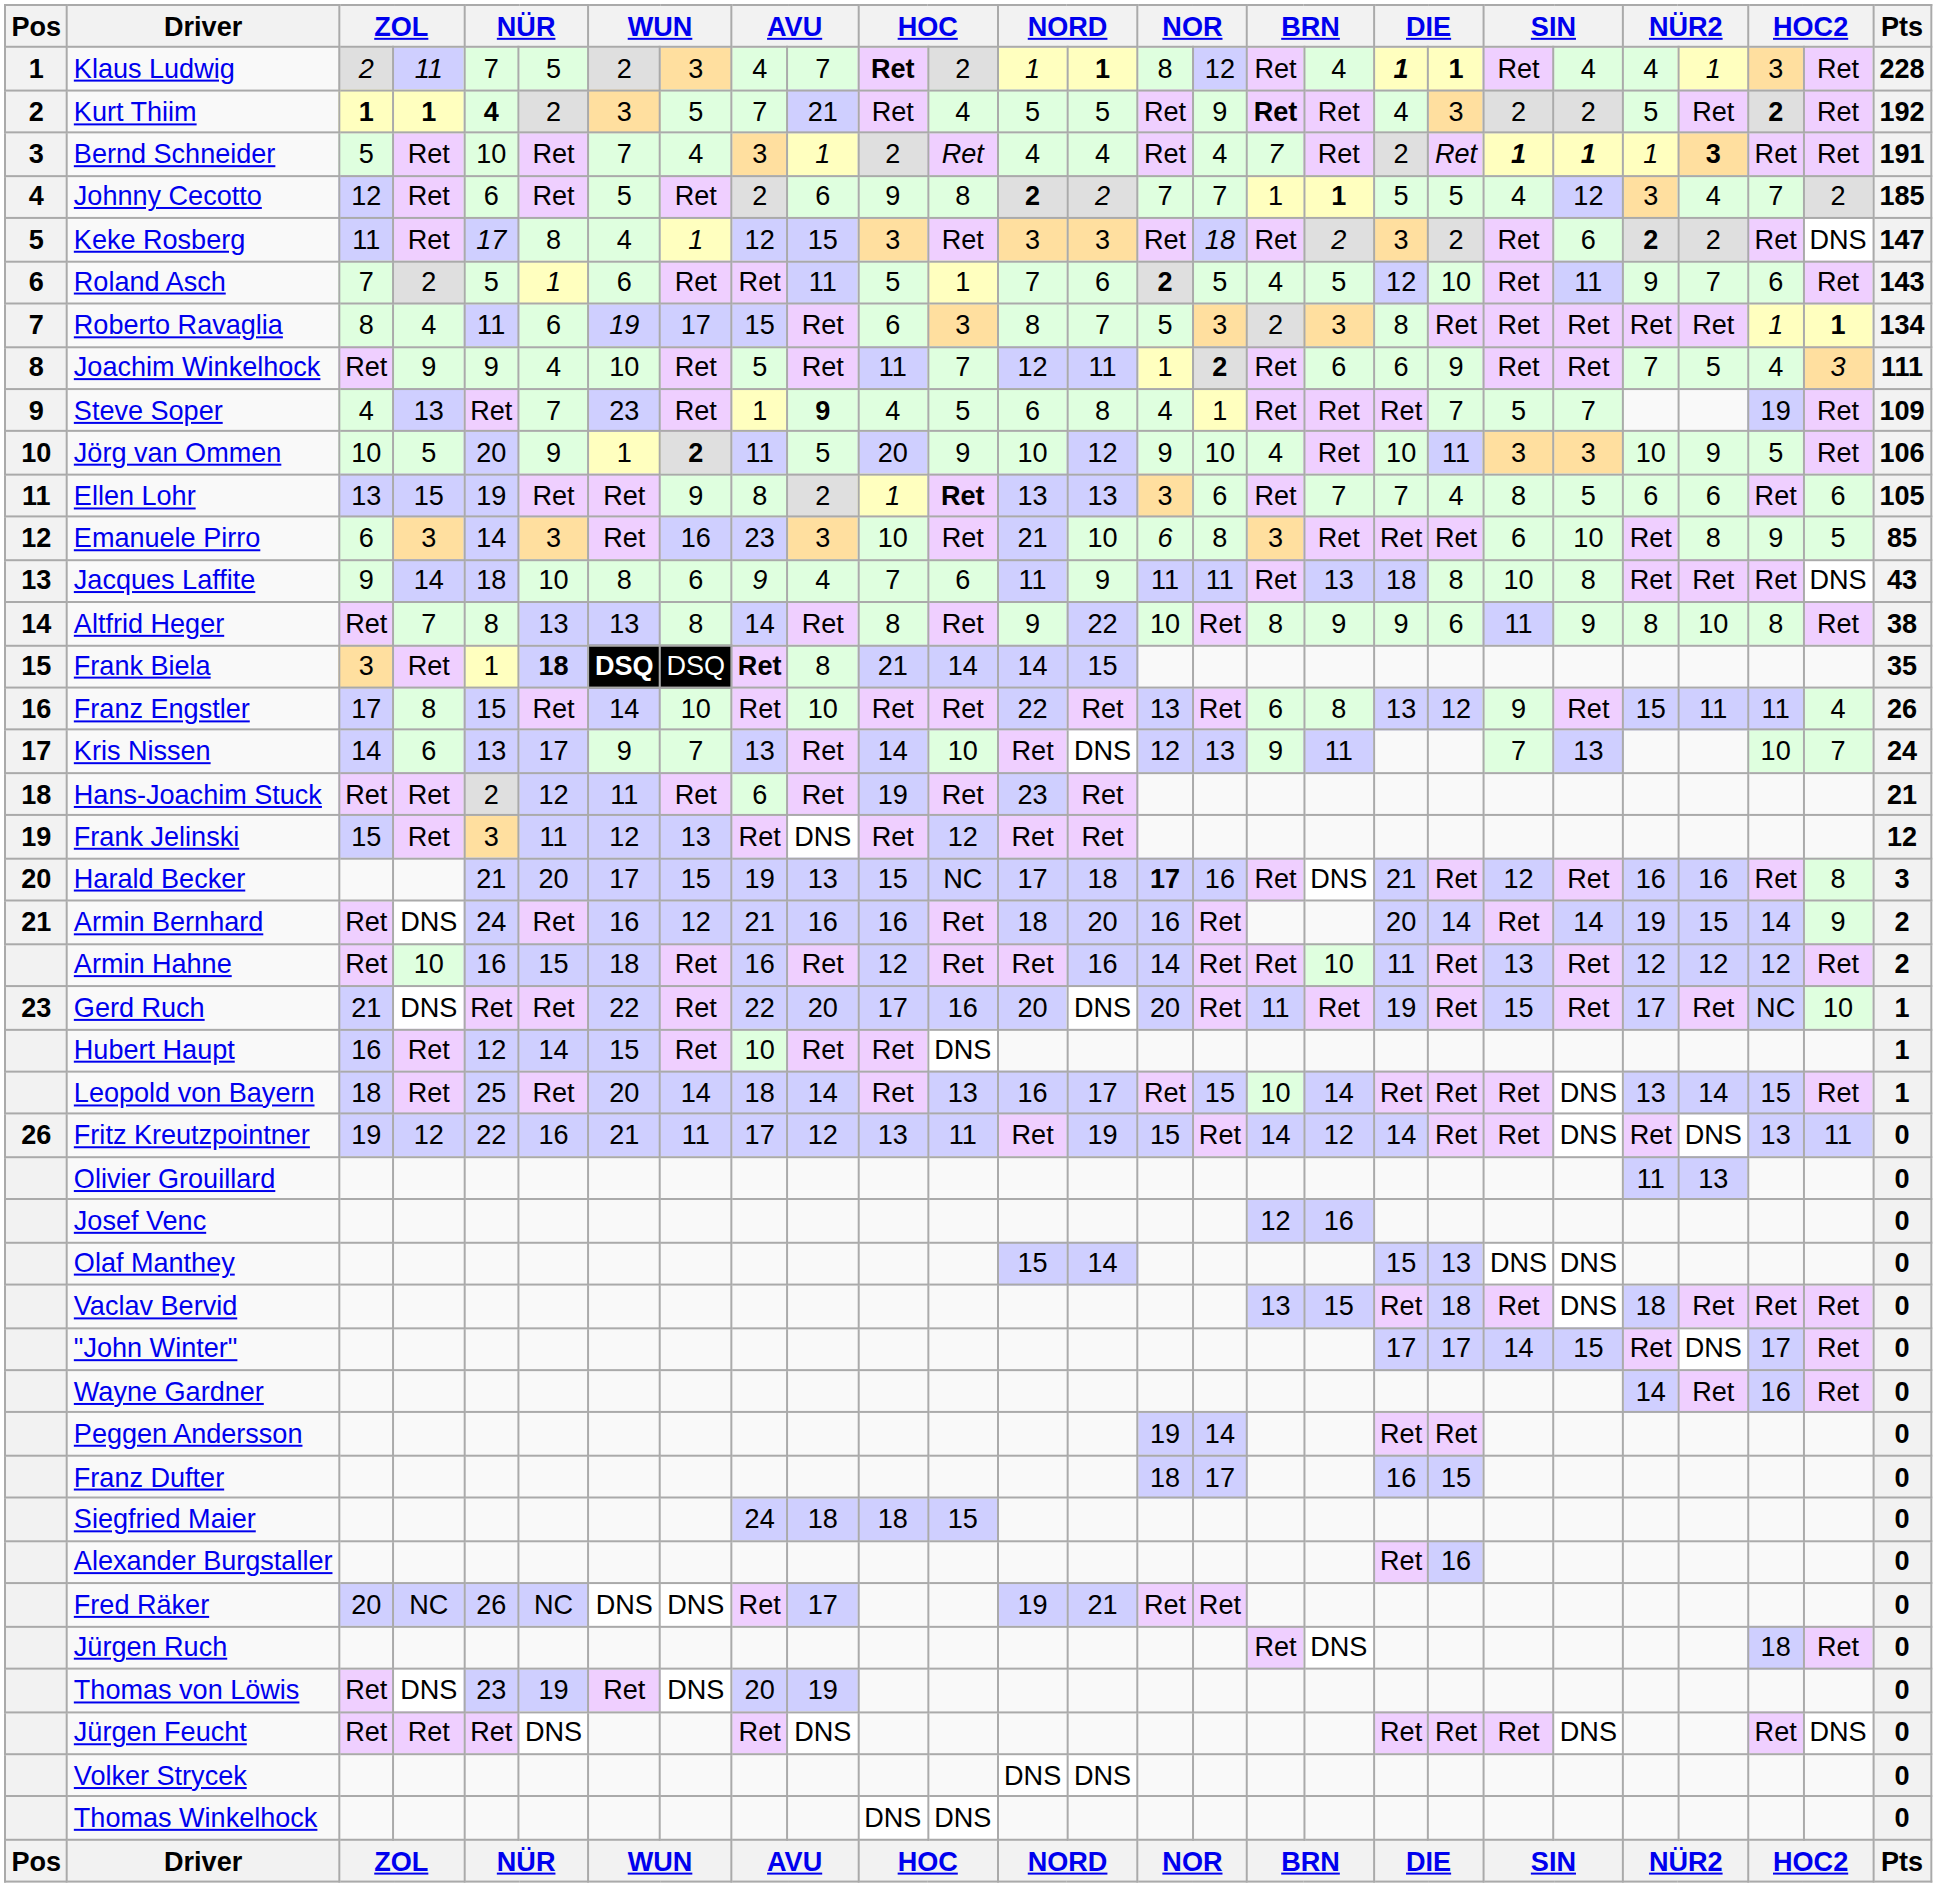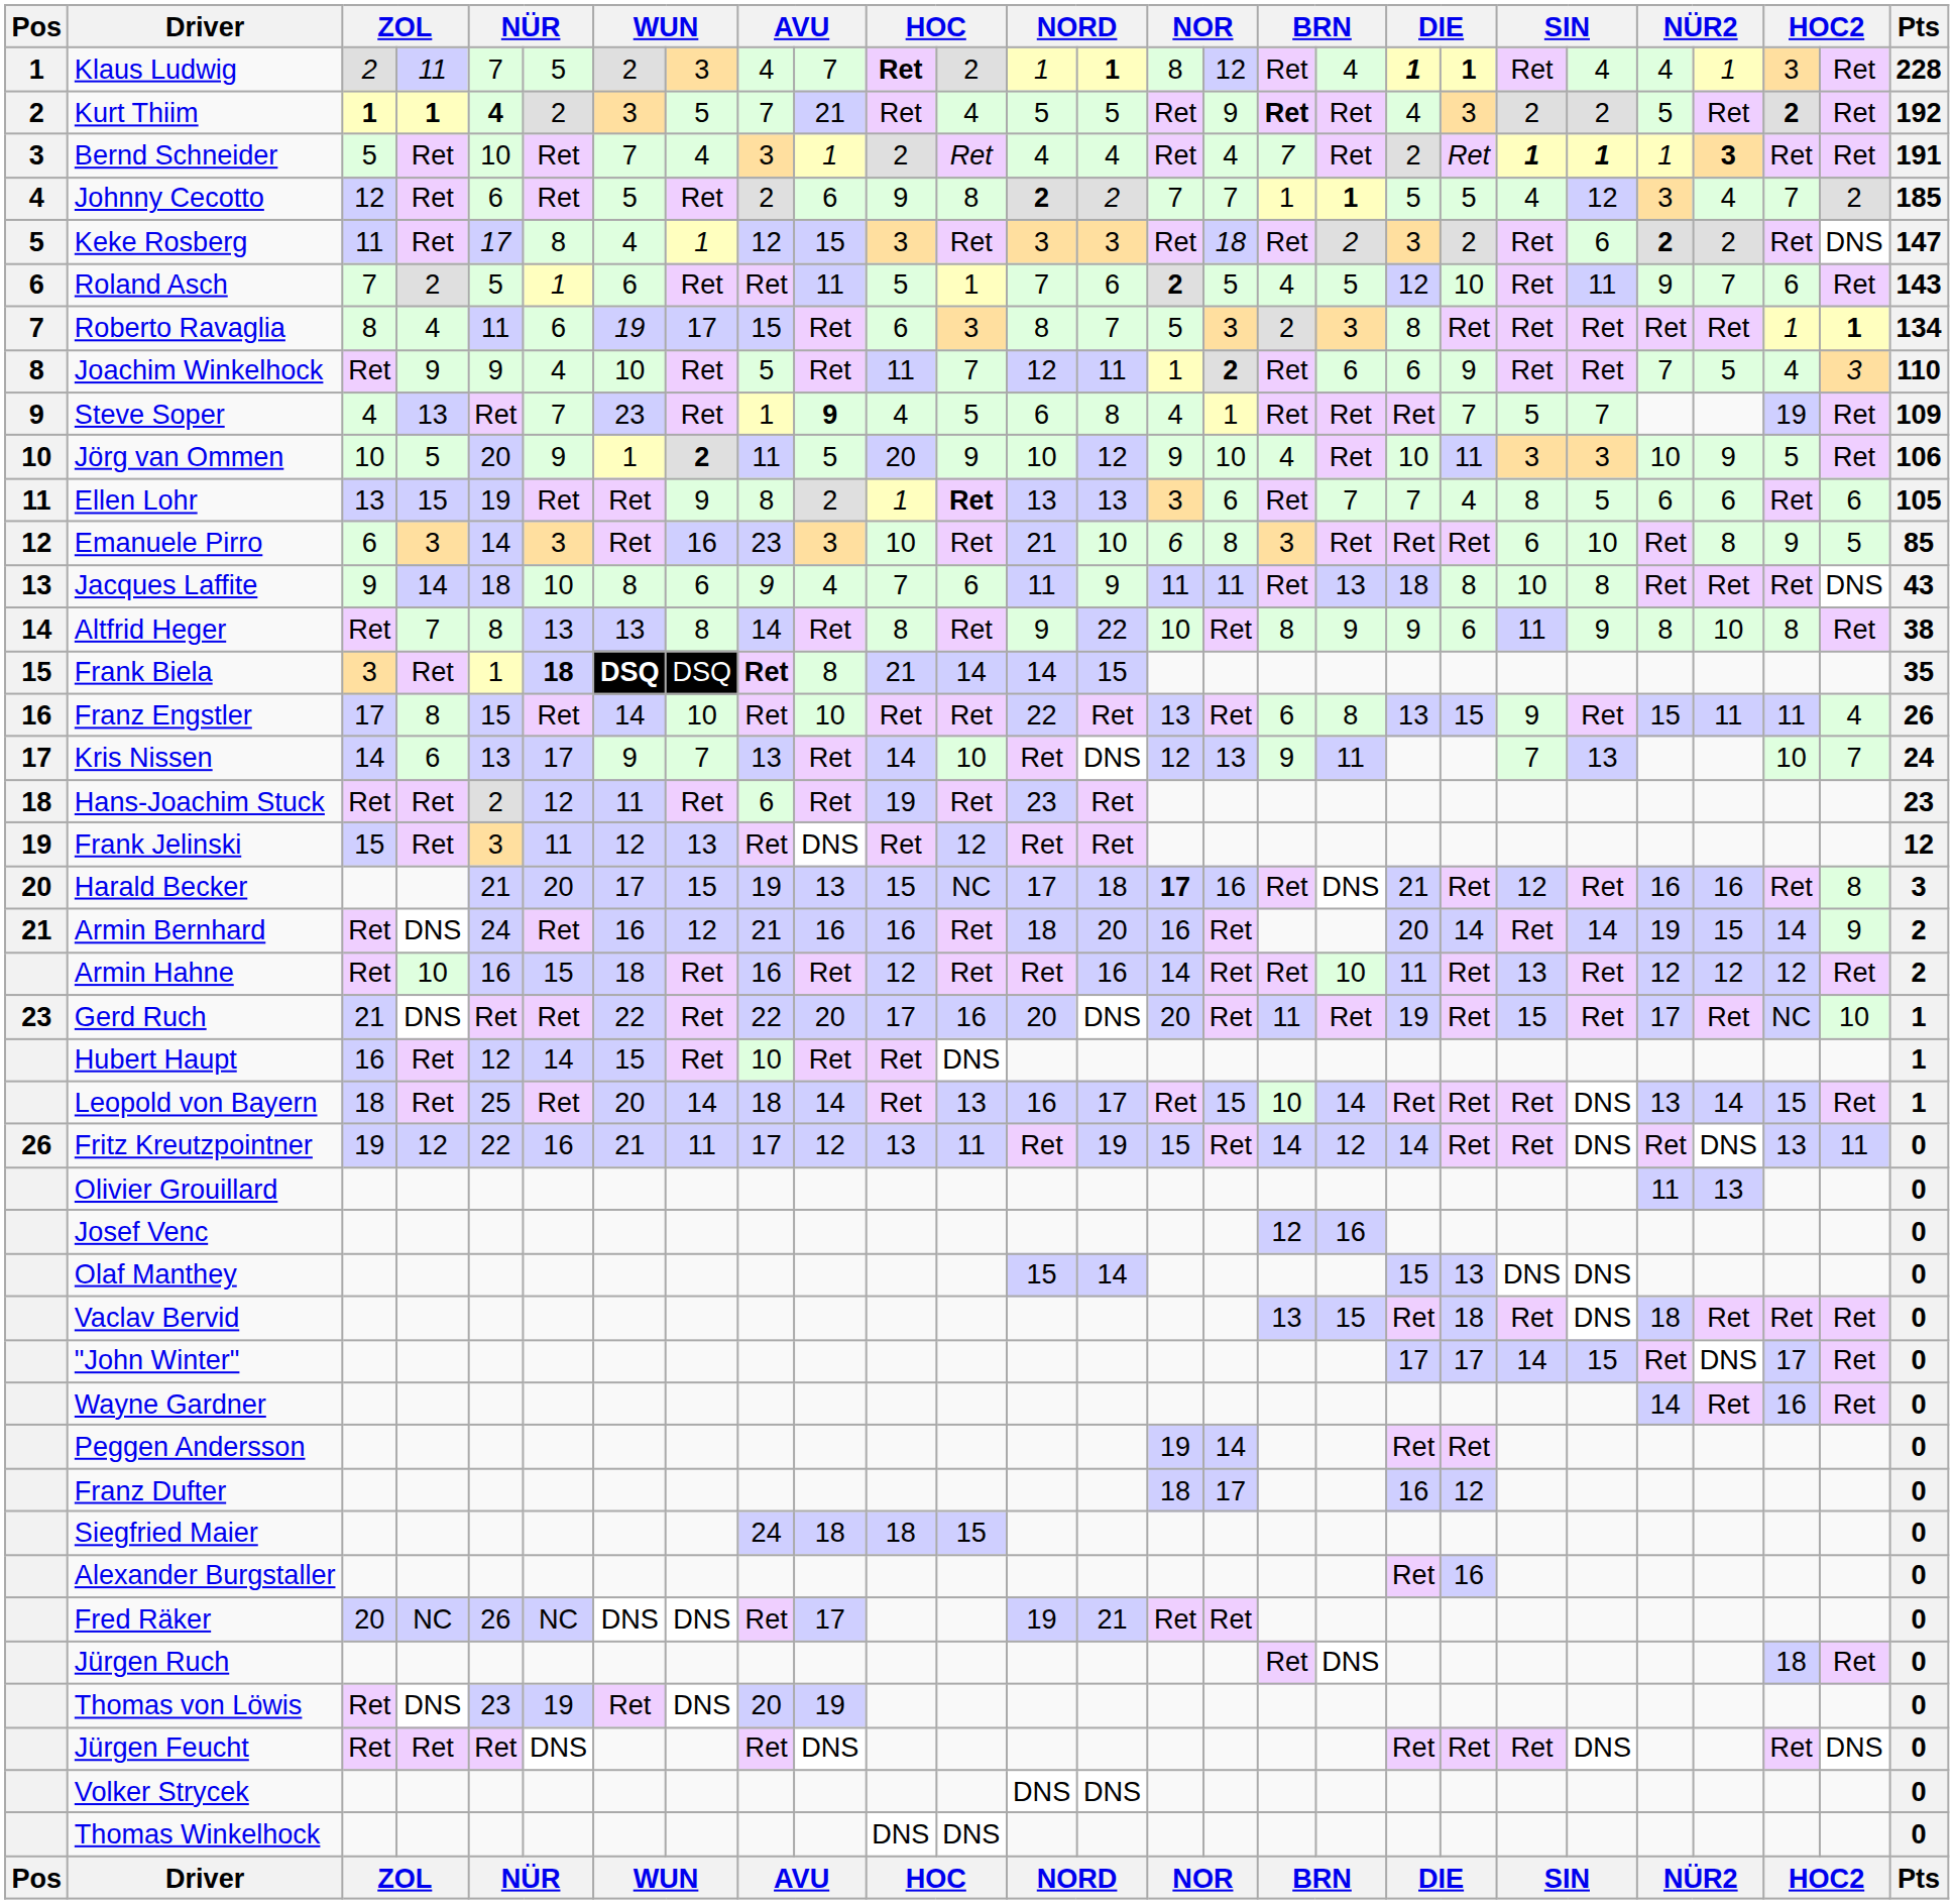Joachim Winkelhock | Pts: 111 -> 110
Franz Engstler | column 20: 12 -> 15
Hans-Joachim Stuck | Pts: 21 -> 23
Franz Dufter | column 20: 15 -> 12
